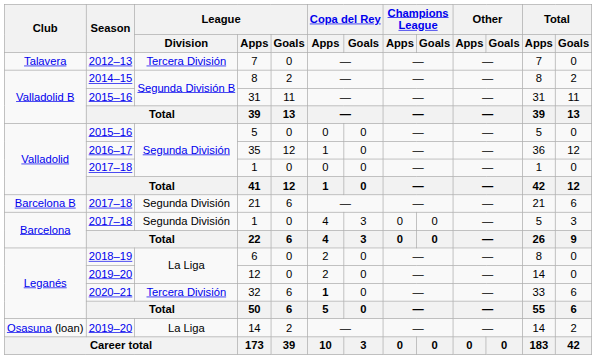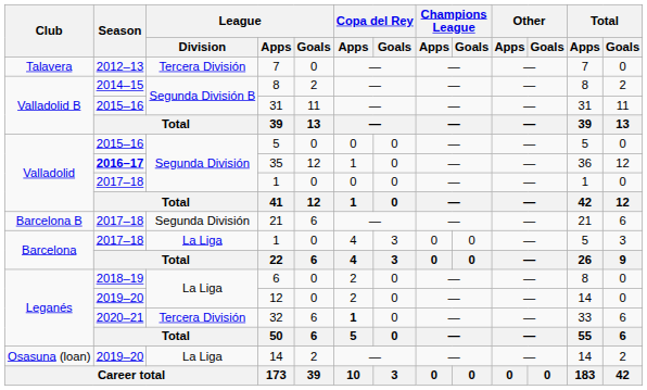35 | Season: normal -> bold
Barcelona / 1 | League / Division: Segunda División -> La Liga
